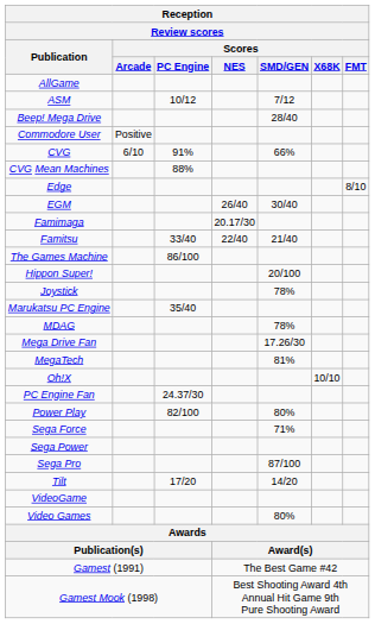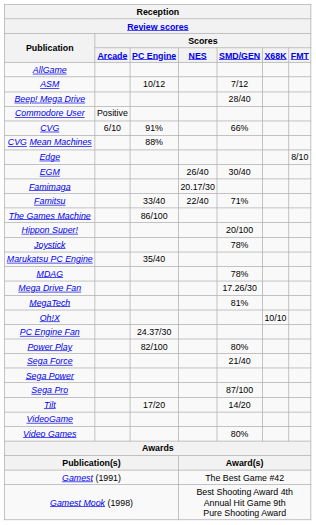Famitsu | Reception / Review scores / Scores / SMD/GEN: 21/40 -> 71%
Sega Force | Reception / Review scores / Scores / SMD/GEN: 71% -> 21/40
